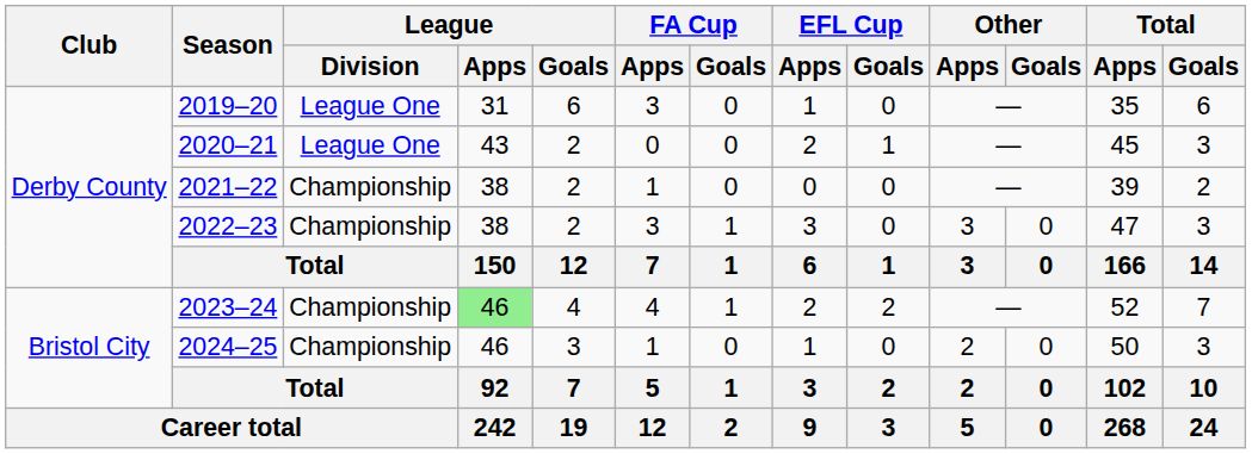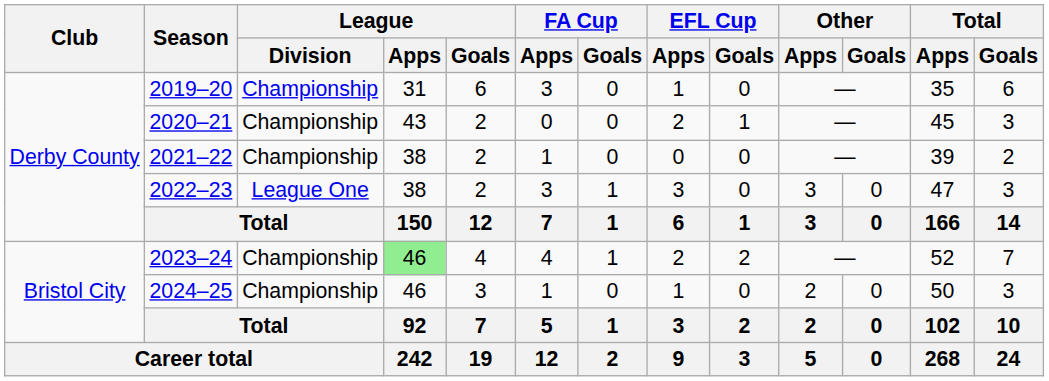2019–20 | League / Division: League One -> Championship
2020–21 | League / Division: League One -> Championship
2022–23 | League / Division: Championship -> League One
